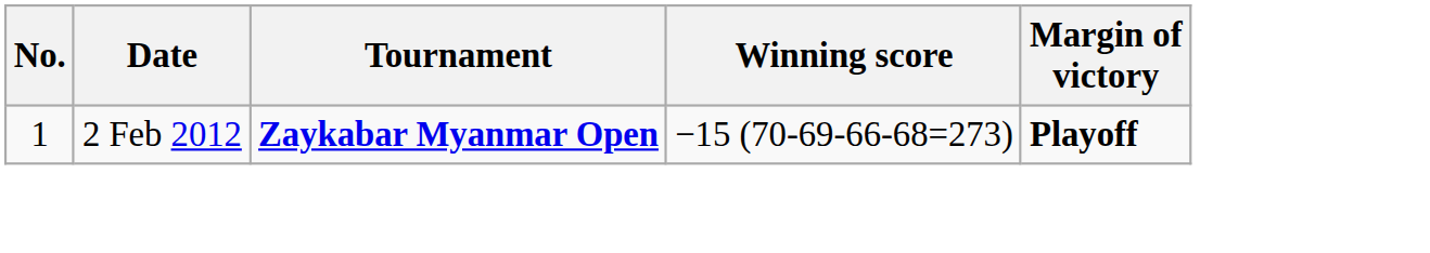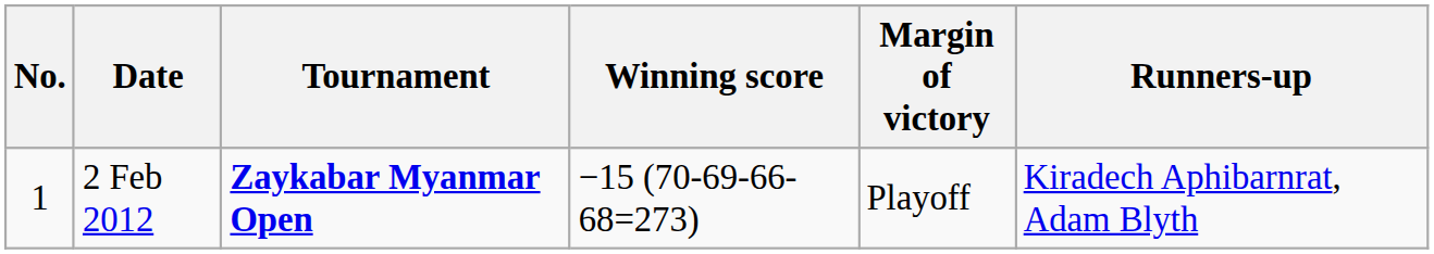+ column: Runners-up | Kiradech Aphibarnrat, Adam Blyth
2 Feb 2012 | Margin of victory: bold -> normal
